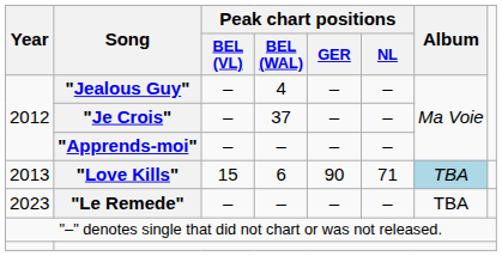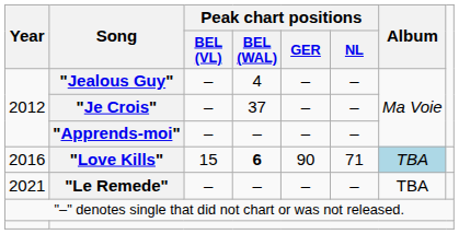"Love Kills" | Year: 2013 -> 2016
"Love Kills" | Peak chart positions / BEL (WAL): normal -> bold
"Le Remede" | Year: 2023 -> 2021
